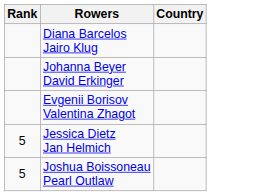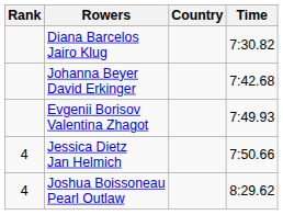+ column: Time | 7:30.82 | 7:42.68 | 7:49.93 | 7:50.66 | 8:29.62
Jessica Dietz Jan Helmich | Rank: 5 -> 4
Joshua Boissoneau Pearl Outlaw | Rank: 5 -> 4
